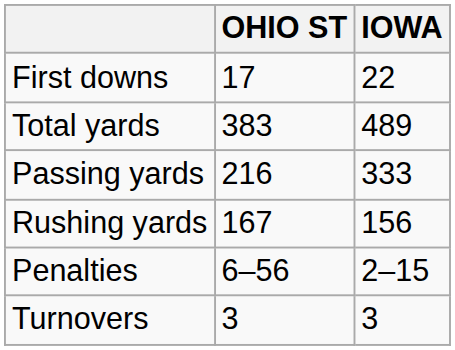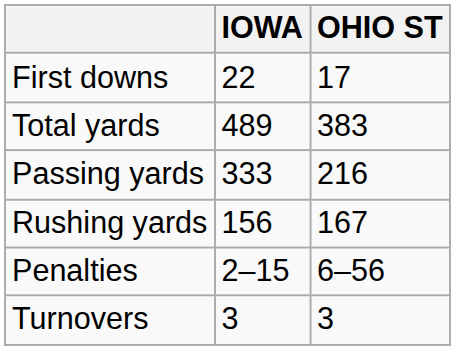columns swapped: IOWA <-> OHIO ST
